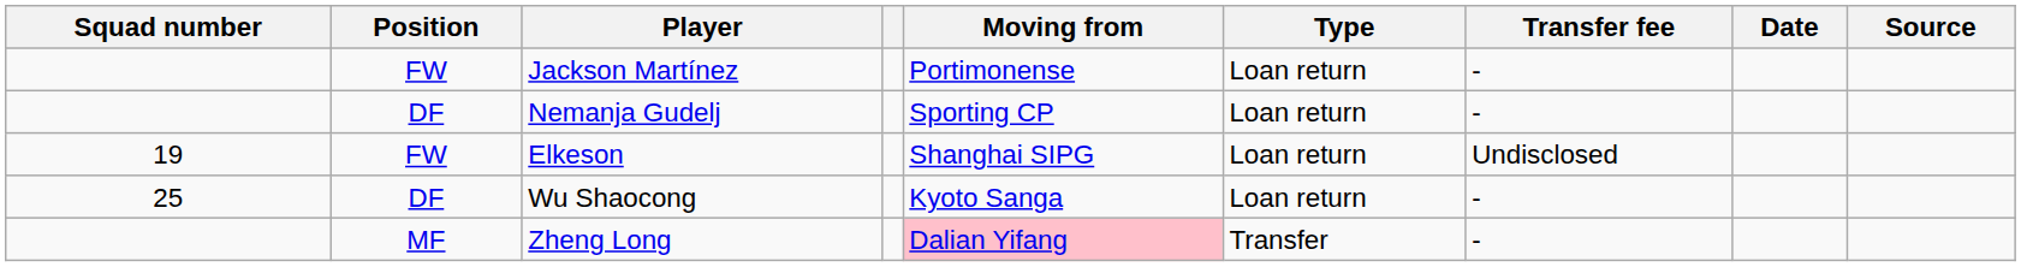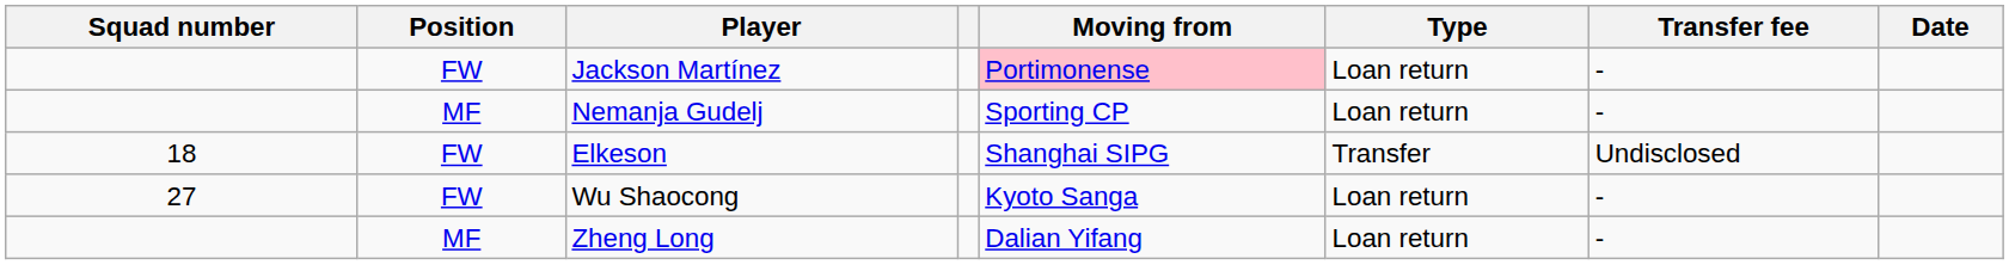- column: Source
Jackson Martínez | Moving from: no background -> pink background
Nemanja Gudelj | Position: DF -> MF
Elkeson | Squad number: 19 -> 18
Elkeson | Type: Loan return -> Transfer
Wu Shaocong | Squad number: 25 -> 27
Wu Shaocong | Position: DF -> FW
Zheng Long | Moving from: pink background -> no background
Zheng Long | Type: Transfer -> Loan return
